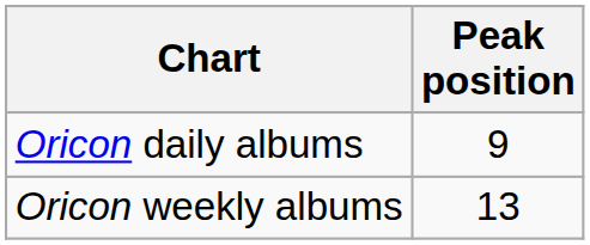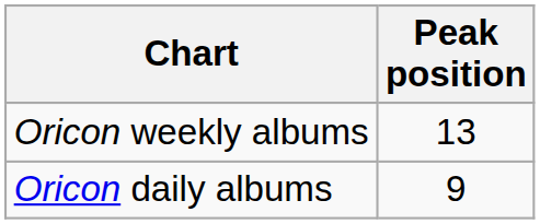rows swapped: Oricon daily albums <-> Oricon weekly albums
